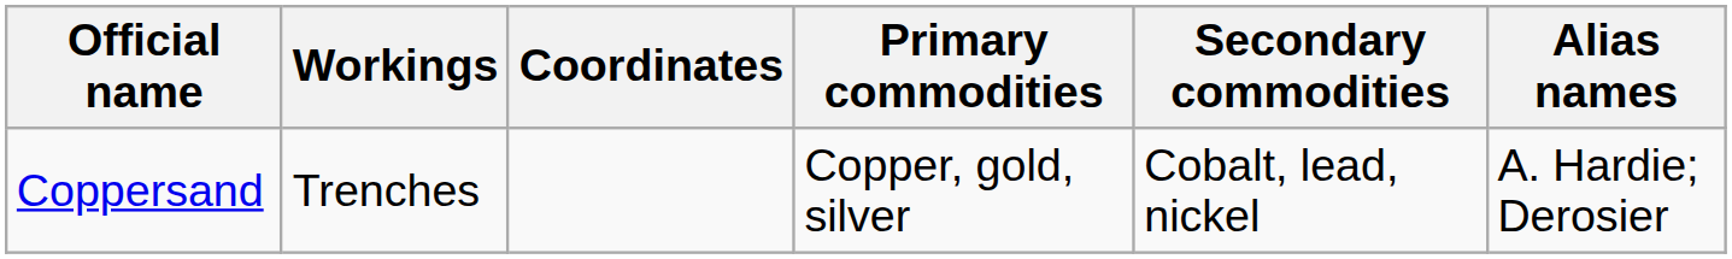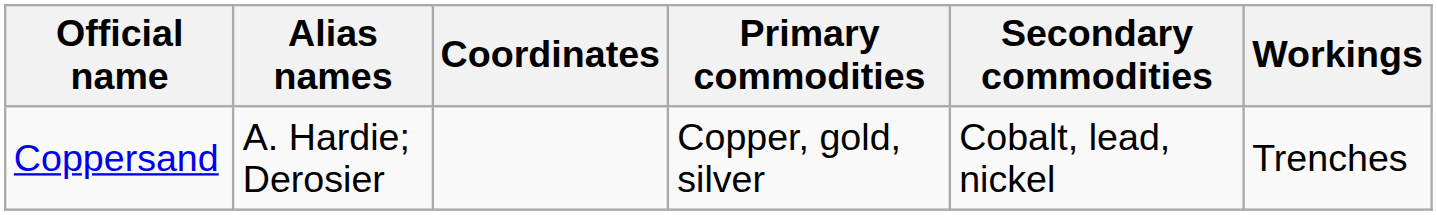columns swapped: Alias names <-> Workings
